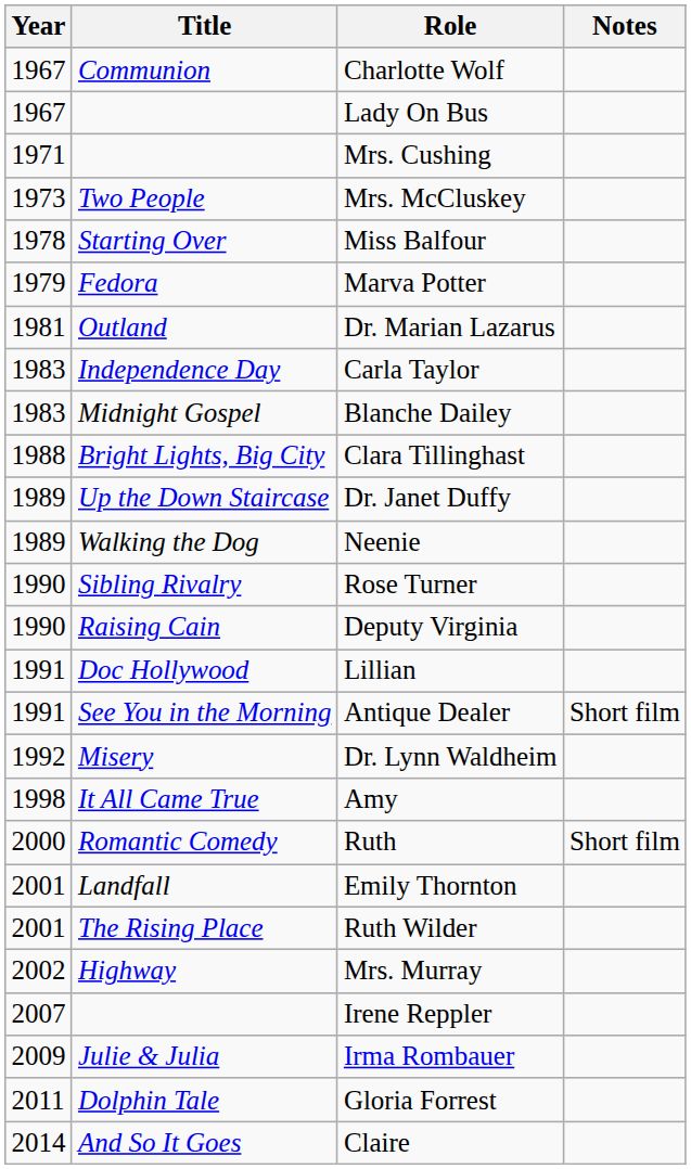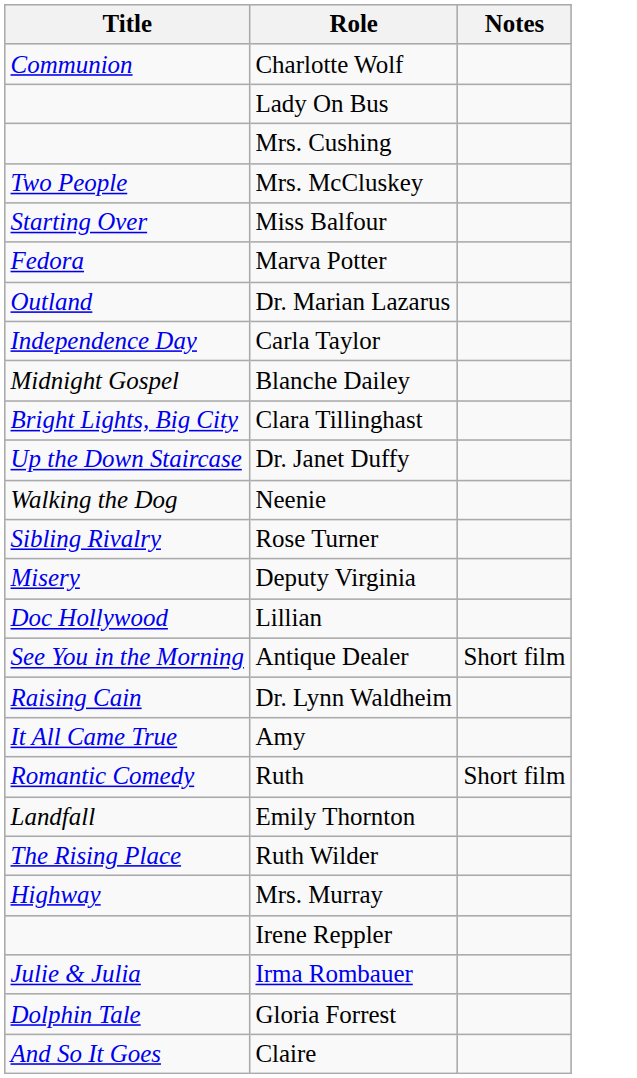- column: Year | 1967 | 1967 | 1971 | 1973 | 1978 | 1979 | 1981 | 1983 | 1983 | 1988 | 1989 | 1989 | 1990 | 1990 | 1991 | 1991 | 1992 | 1998 | 2000 | 2001 | 2001 | 2002 | 2007 | 2009 | 2011 | 2014
Deputy Virginia | Title: Raising Cain -> Misery
Dr. Lynn Waldheim | Title: Misery -> Raising Cain
